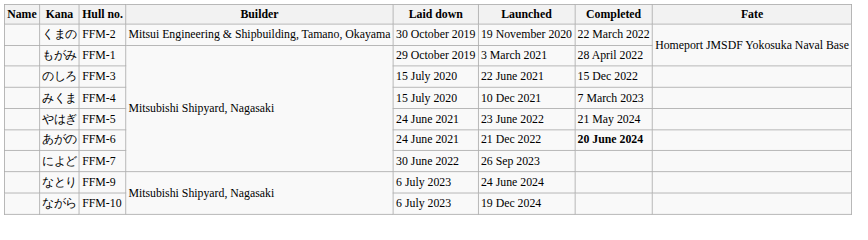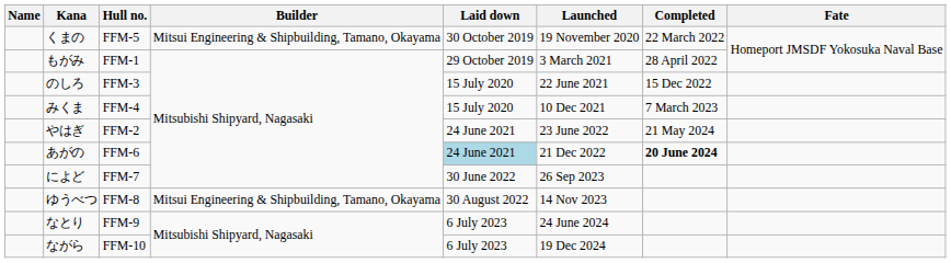くまの | Hull no.: FFM-2 -> FFM-5
やはぎ | Hull no.: FFM-5 -> FFM-2
あがの | Laid down: no background -> lightblue background
+ row: ゆうべつ | FFM-8 | Mitsui Engineering & Shipbuilding, Tamano, Okayama | 30 August 2022 | 14 Nov 2023
